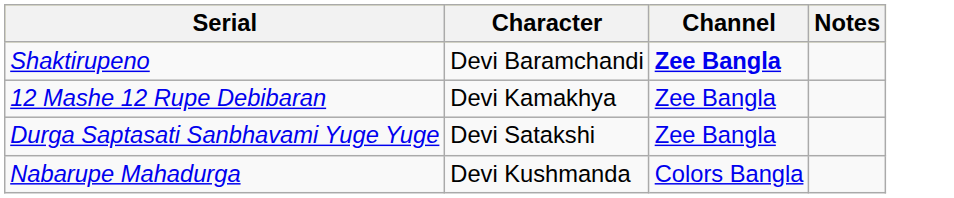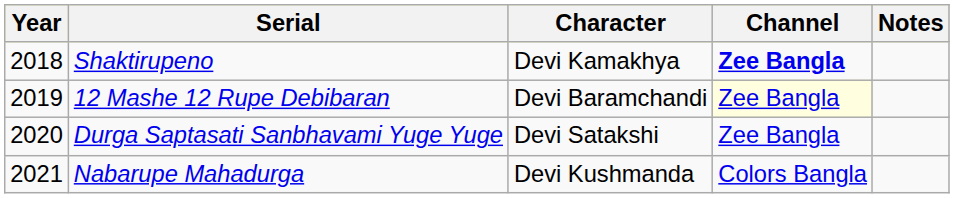+ column: Year | 2018 | 2019 | 2020 | 2021
Shaktirupeno | Character: Devi Baramchandi -> Devi Kamakhya
12 Mashe 12 Rupe Debibaran | Character: Devi Kamakhya -> Devi Baramchandi
12 Mashe 12 Rupe Debibaran | Channel: no background -> lightyellow background
